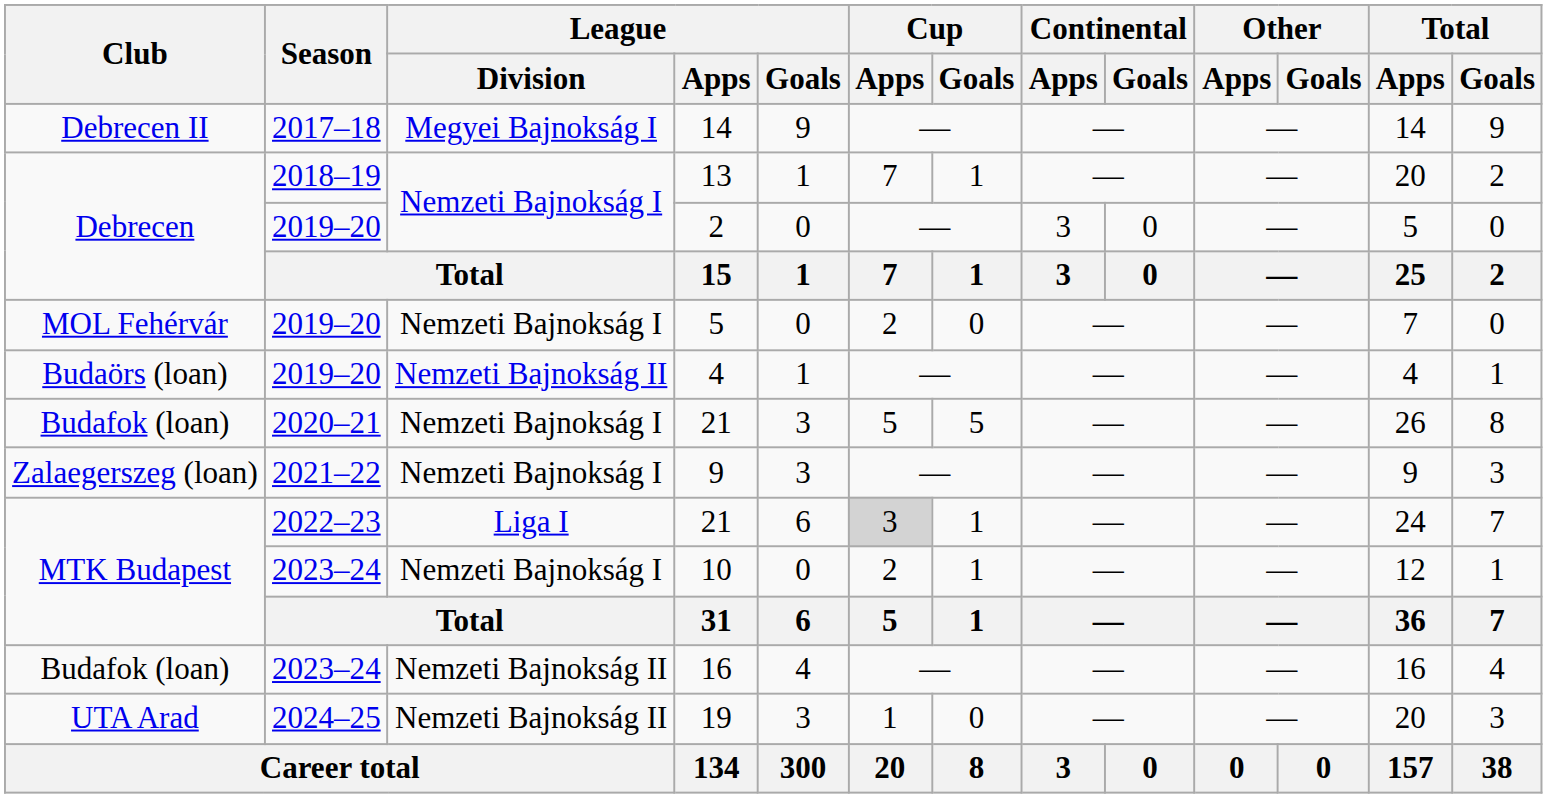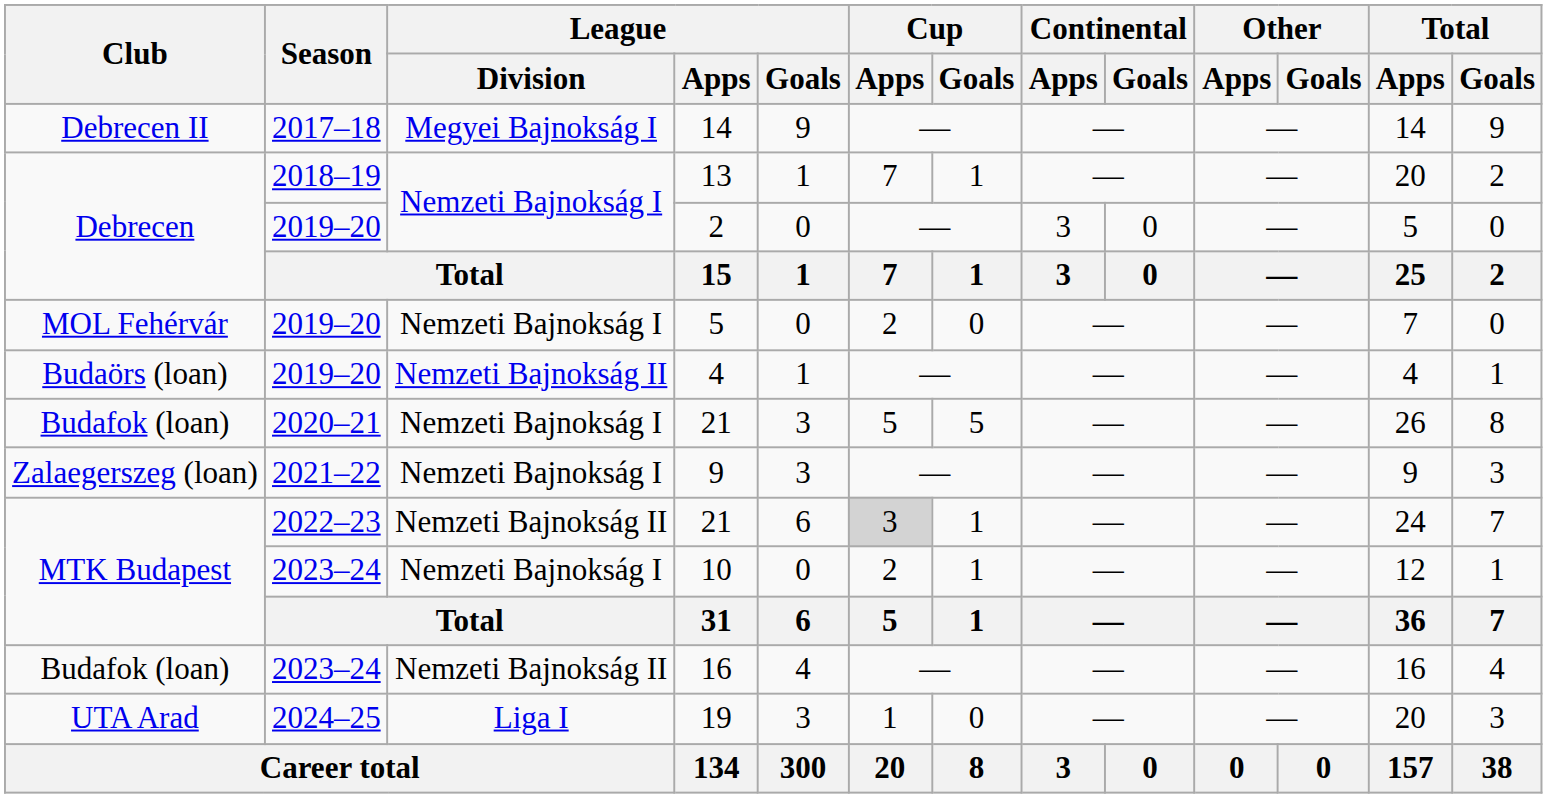MTK Budapest / 21 | League / Division: Liga I -> Nemzeti Bajnokság II
19 | League / Division: Nemzeti Bajnokság II -> Liga I
